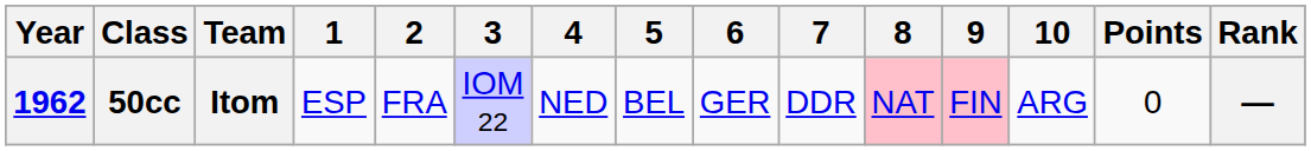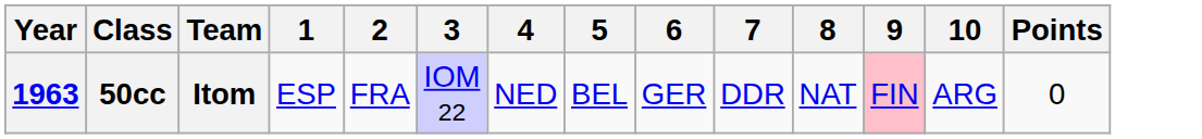- column: Rank | —
50cc | Year: 1962 -> 1963
50cc | 8: pink background -> no background
